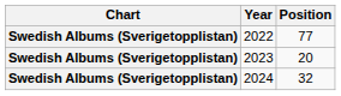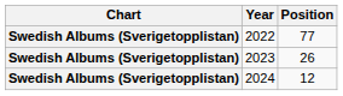2023 | Position: 20 -> 26
2024 | Position: 32 -> 12
